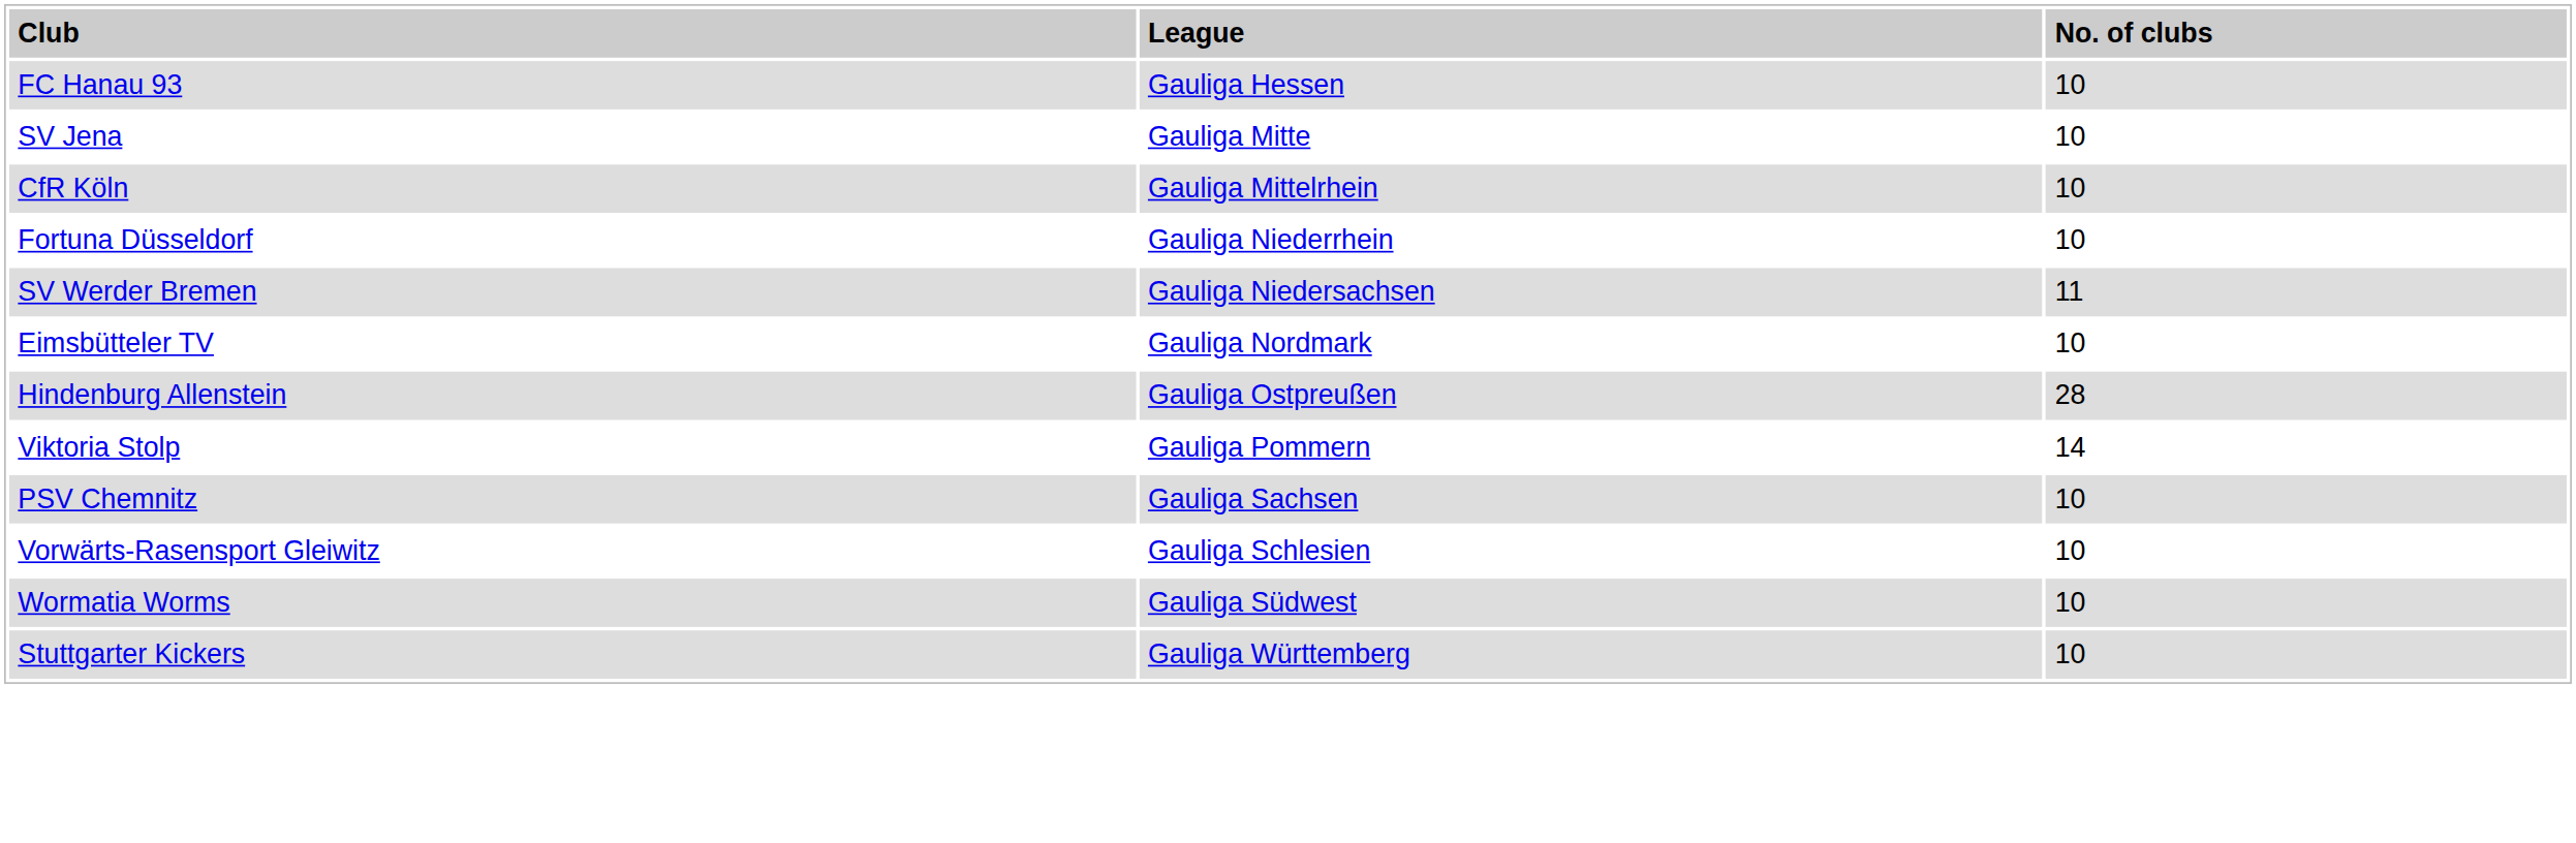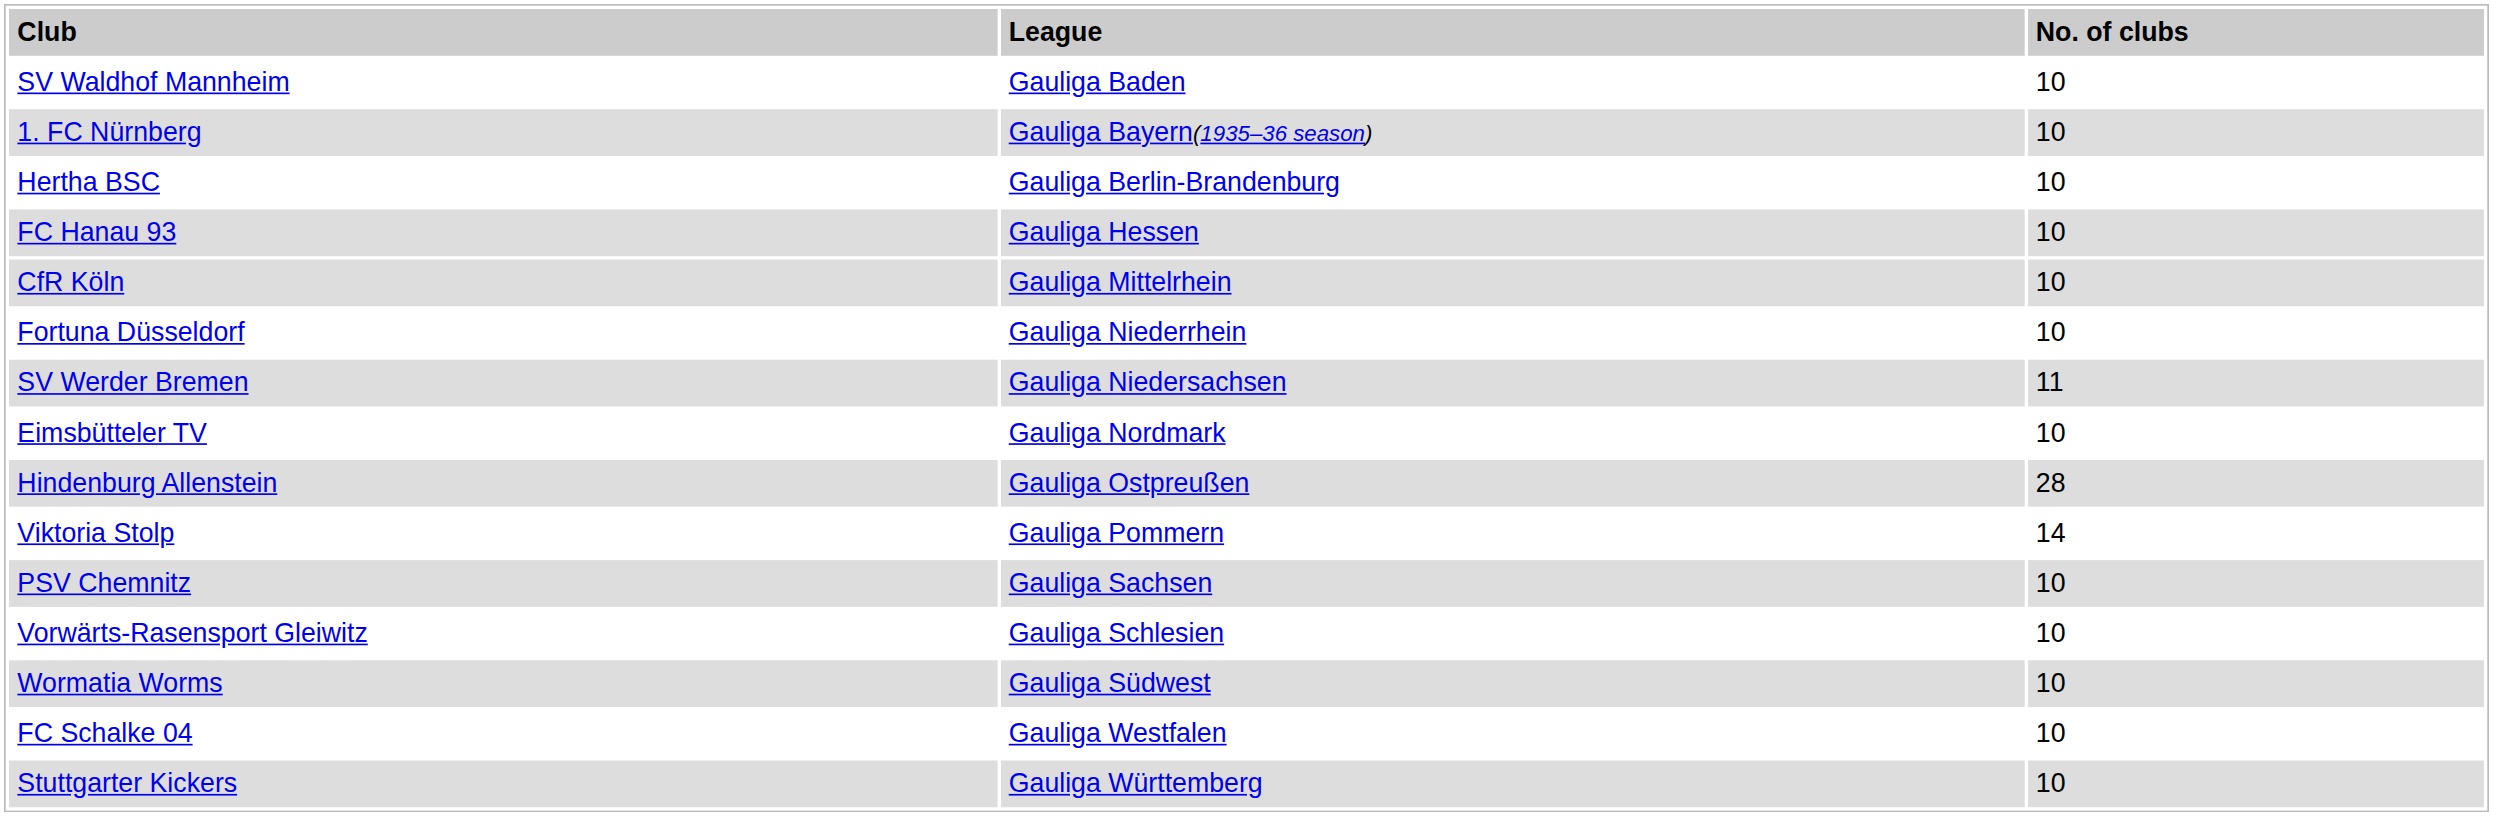+ row: SV Waldhof Mannheim | Gauliga Baden | 10
+ row: 1. FC Nürnberg | Gauliga Bayern(1935–36 season) | 10
+ row: Hertha BSC | Gauliga Berlin-Brandenburg | 10
- row: SV Jena | Gauliga Mitte | 10
+ row: FC Schalke 04 | Gauliga Westfalen | 10
